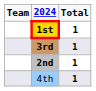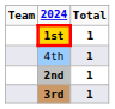rows swapped: 4th <-> 3rd
